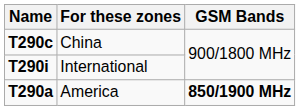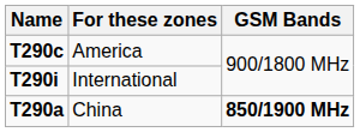T290c | For these zones: China -> America
T290a | For these zones: America -> China
